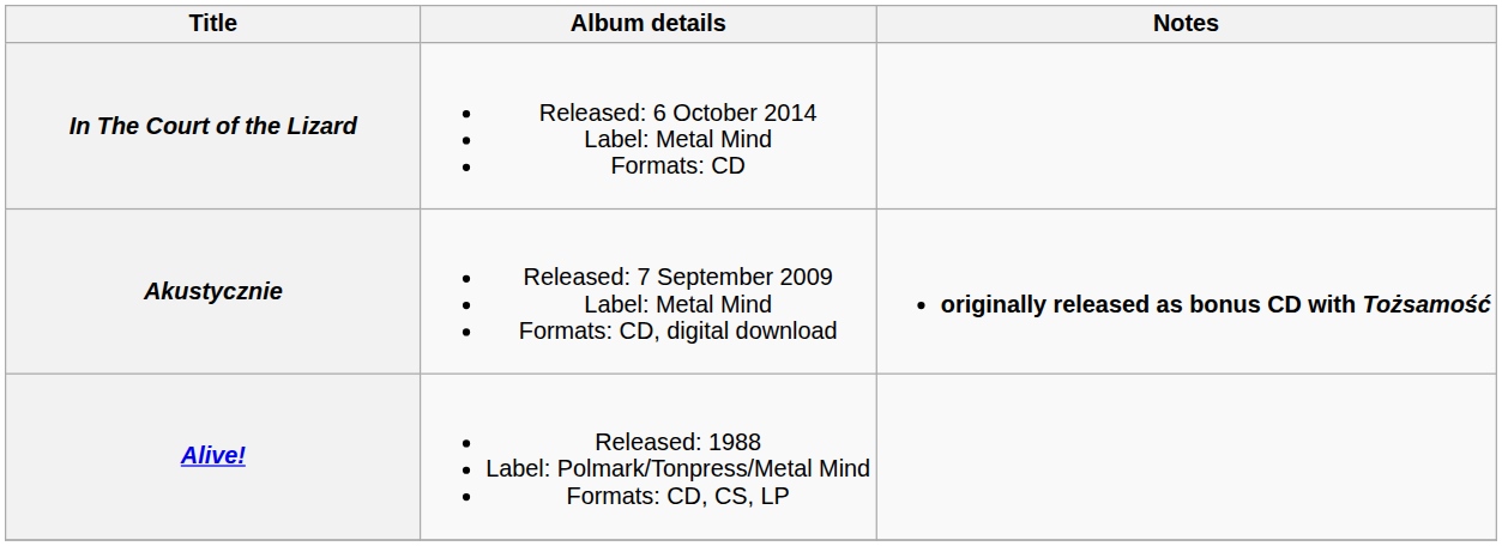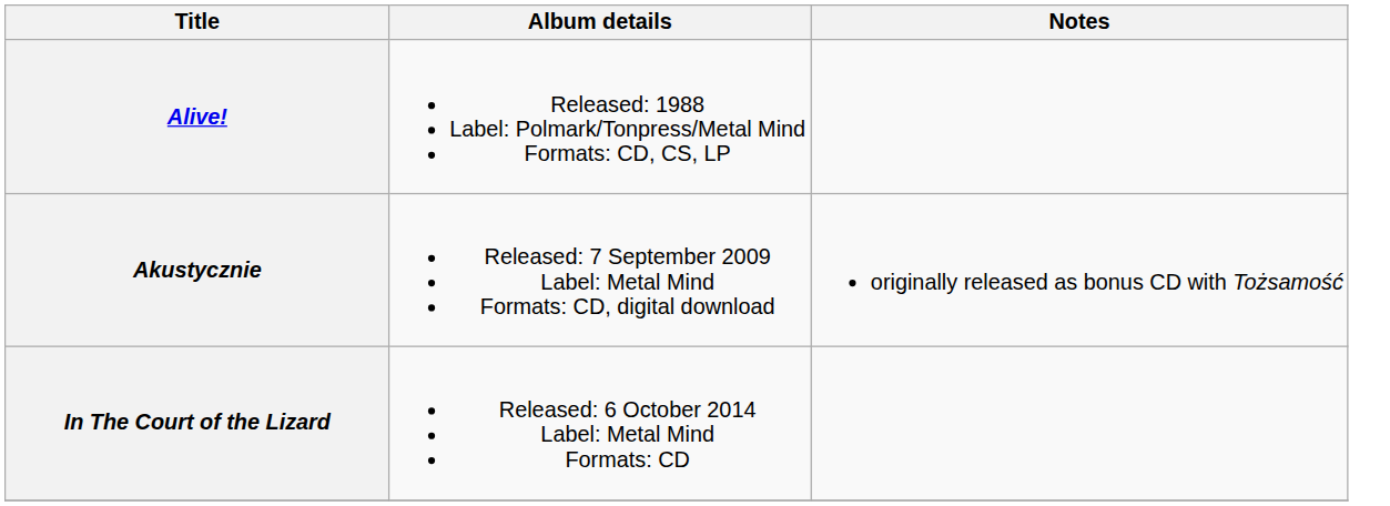rows swapped: Alive! <-> In The Court of the Lizard
Akustycznie | Notes: bold -> normal
